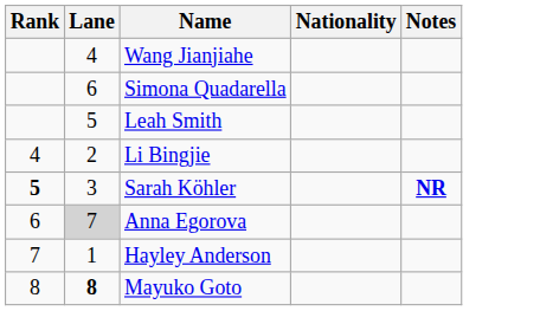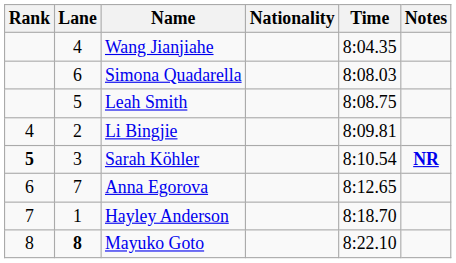+ column: Time | 8:04.35 | 8:08.03 | 8:08.75 | 8:09.81 | 8:10.54 | 8:12.65 | 8:18.70 | 8:22.10
Anna Egorova | Lane: lightgrey background -> no background
